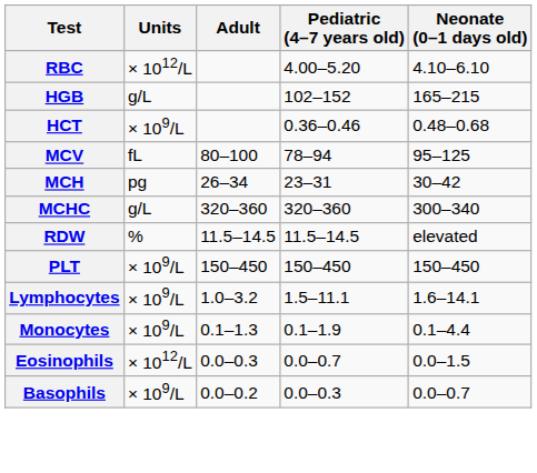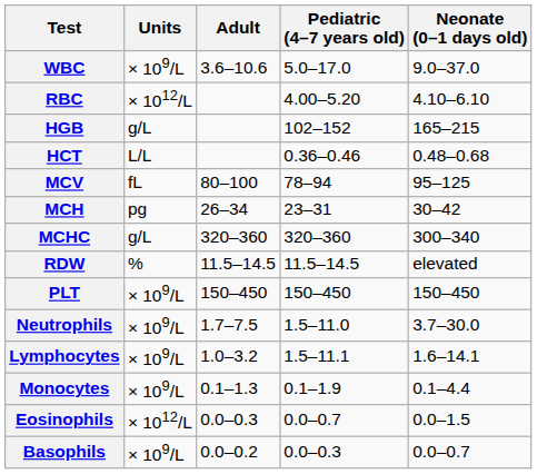+ row: WBC | × 109/L | 3.6–10.6 | 5.0–17.0 | 9.0–37.0
HCT | Units: × 109/L -> L/L
+ row: Neutrophils | × 109/L | 1.7–7.5 | 1.5–11.0 | 3.7–30.0
